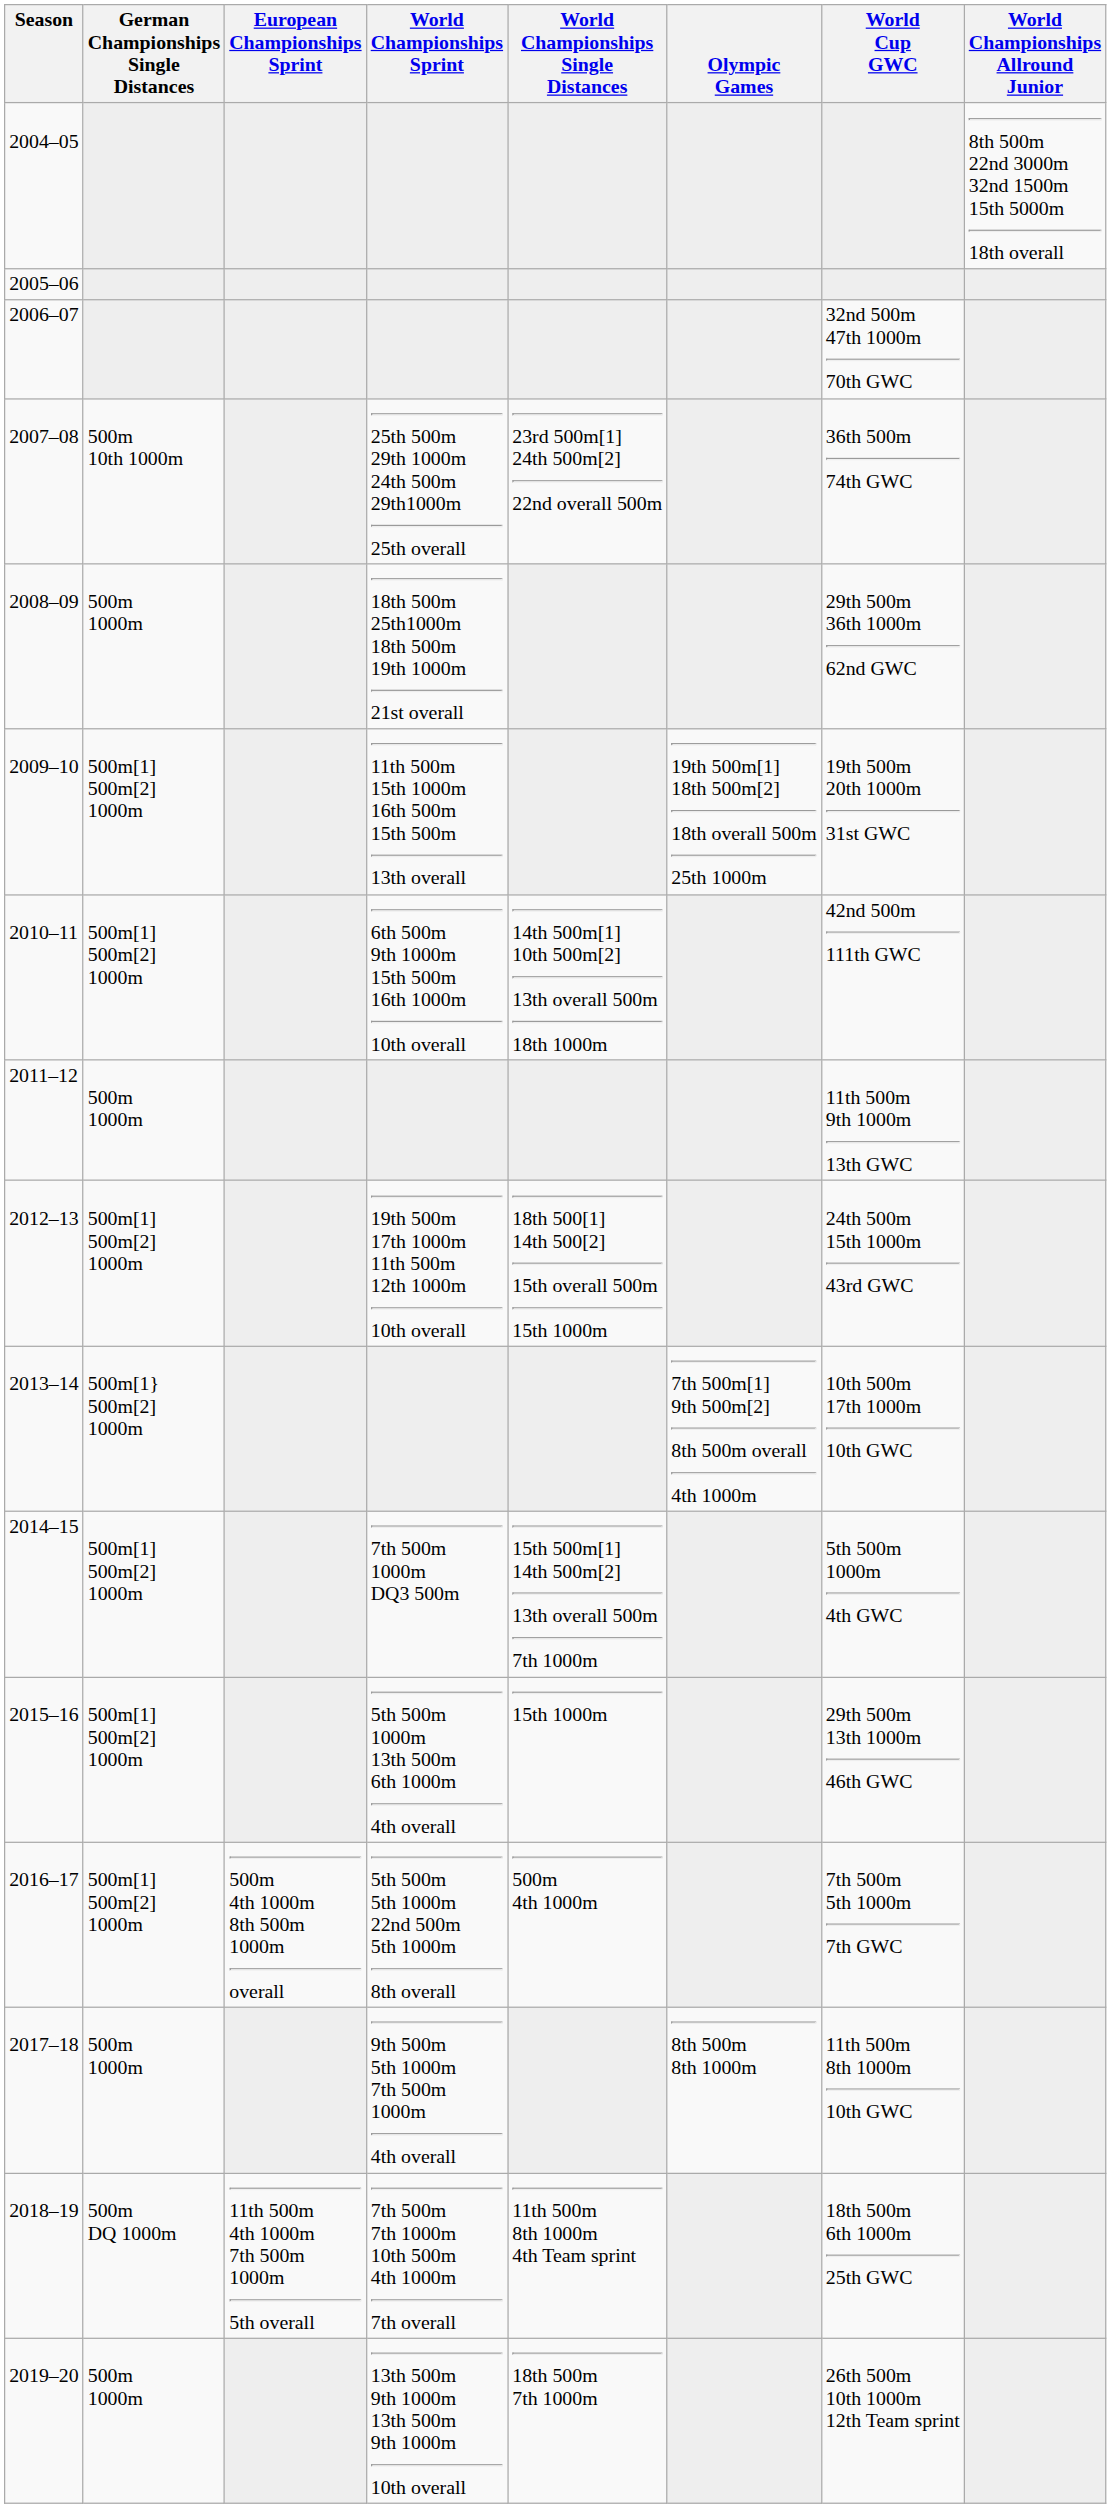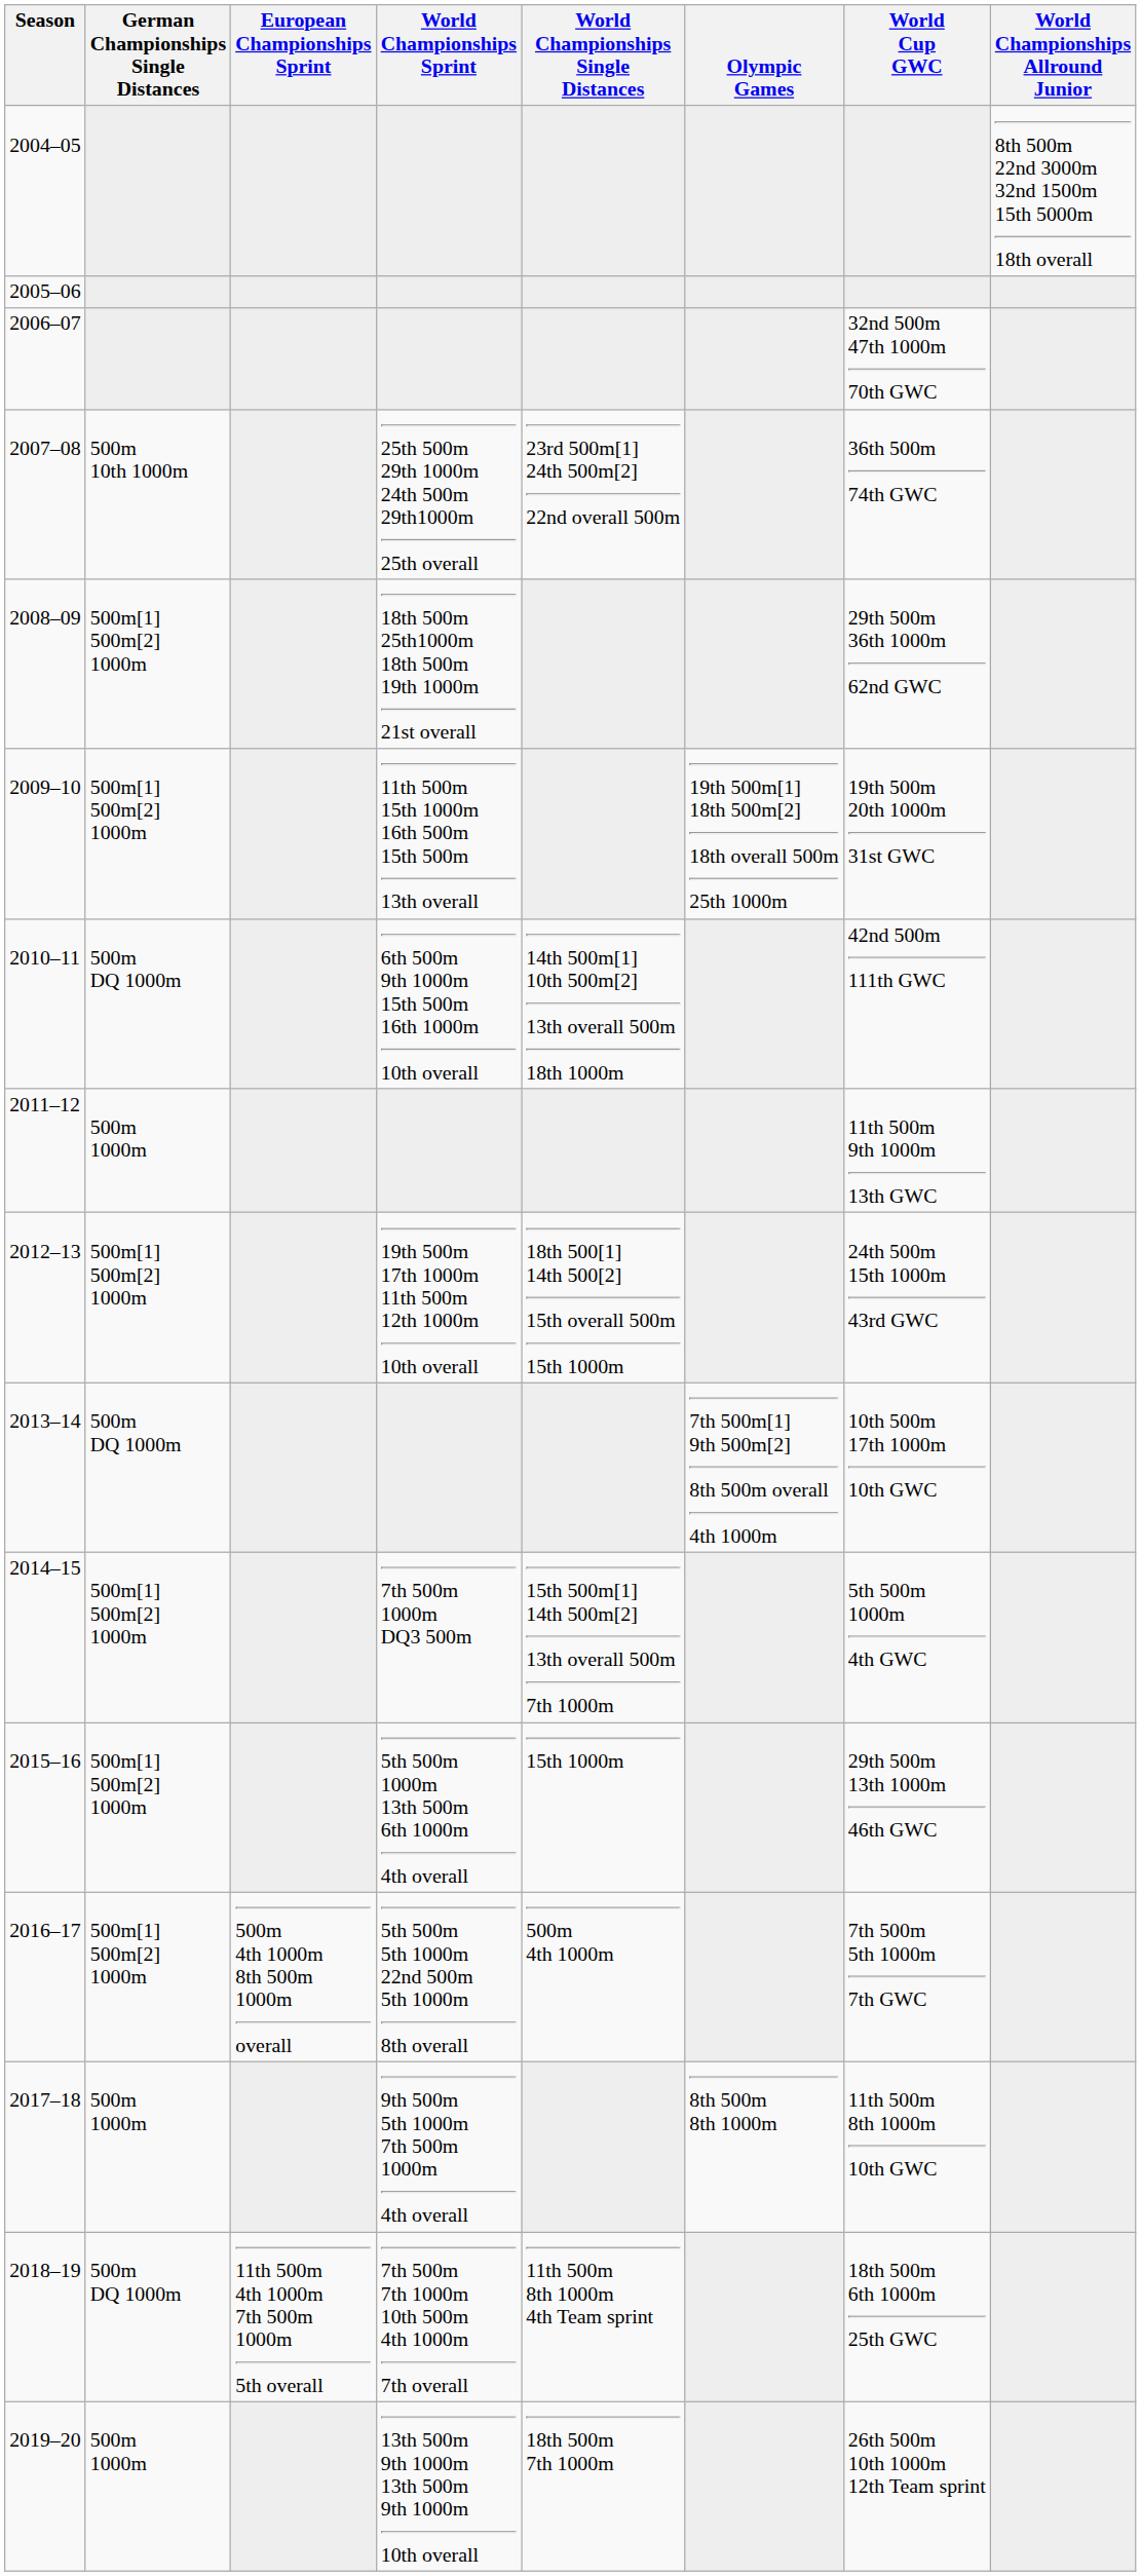2008–09 | German Championships Single Distances: 500m 1000m -> 500m[1] 500m[2] 1000m
2010–11 | German Championships Single Distances: 500m[1] 500m[2] 1000m -> 500m DQ 1000m
2013–14 | German Championships Single Distances: 500m[1} 500m[2] 1000m -> 500m DQ 1000m
